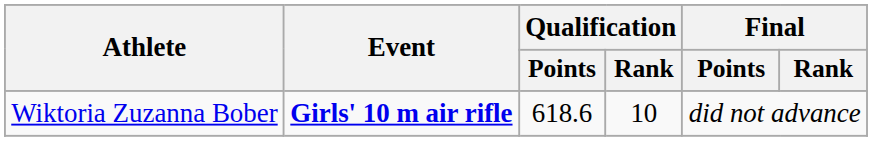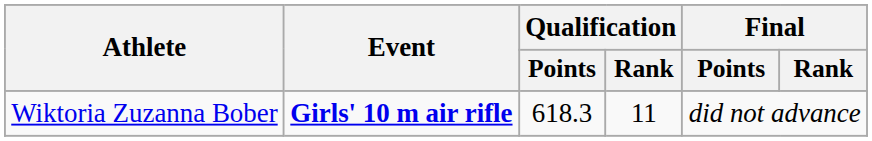Wiktoria Zuzanna Bober | Qualification / Points: 618.6 -> 618.3
Wiktoria Zuzanna Bober | Qualification / Rank: 10 -> 11
